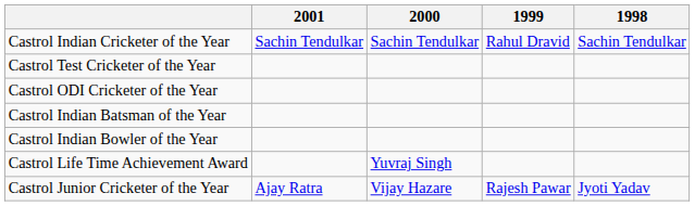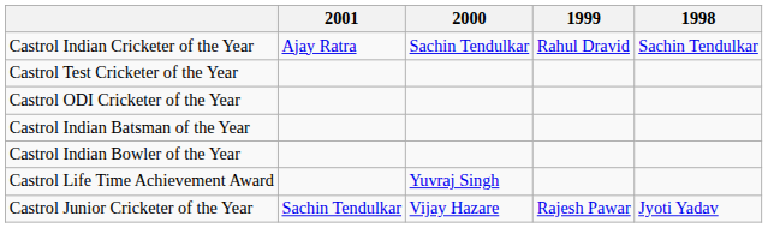Castrol Indian Cricketer of the Year | 2001: Sachin Tendulkar -> Ajay Ratra
Castrol Junior Cricketer of the Year | 2001: Ajay Ratra -> Sachin Tendulkar
